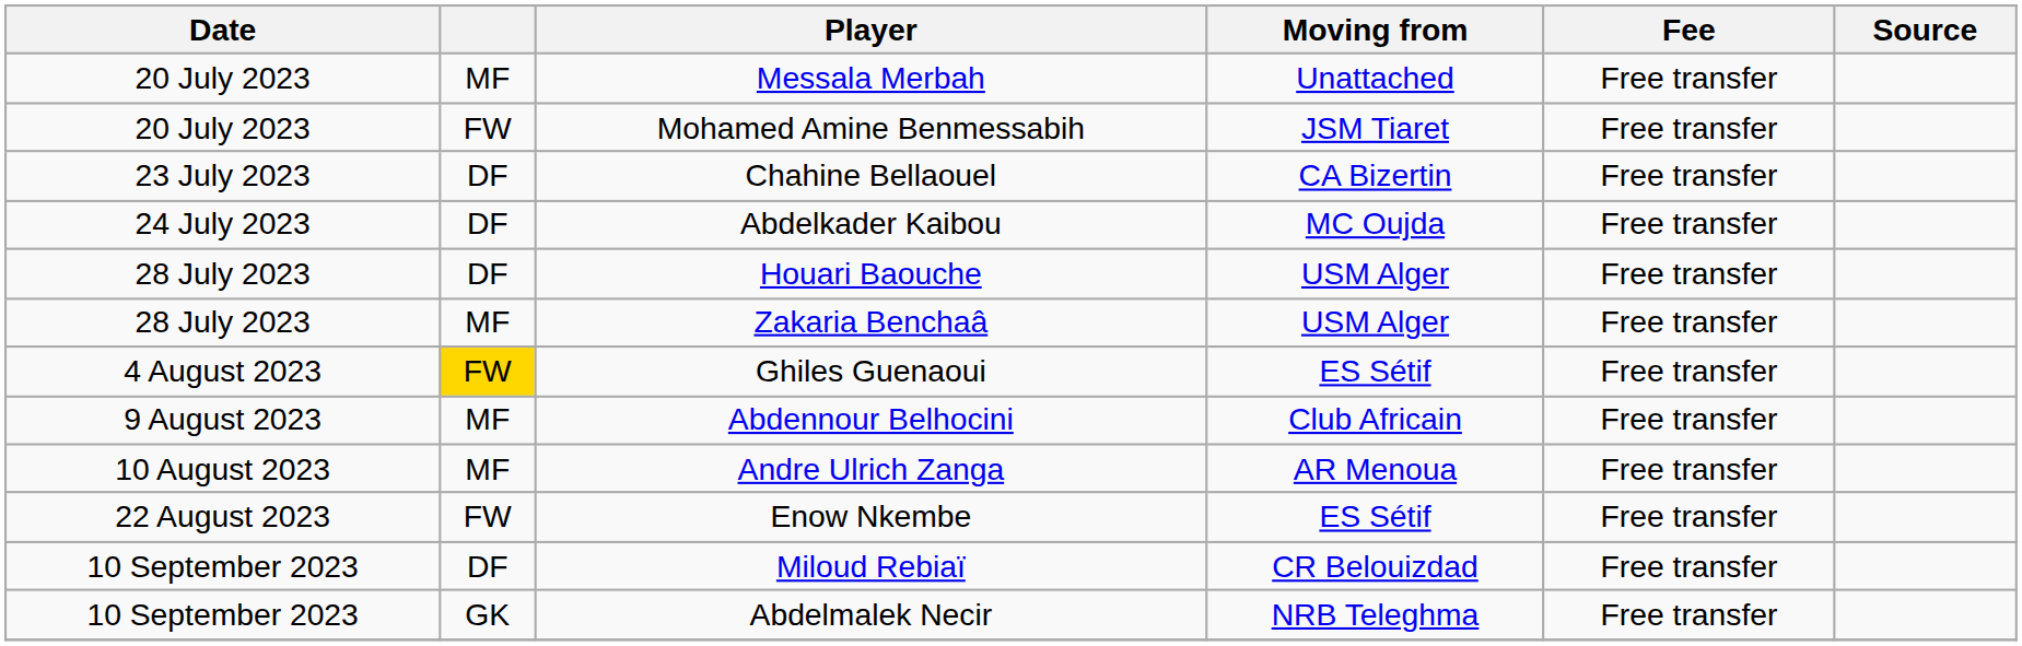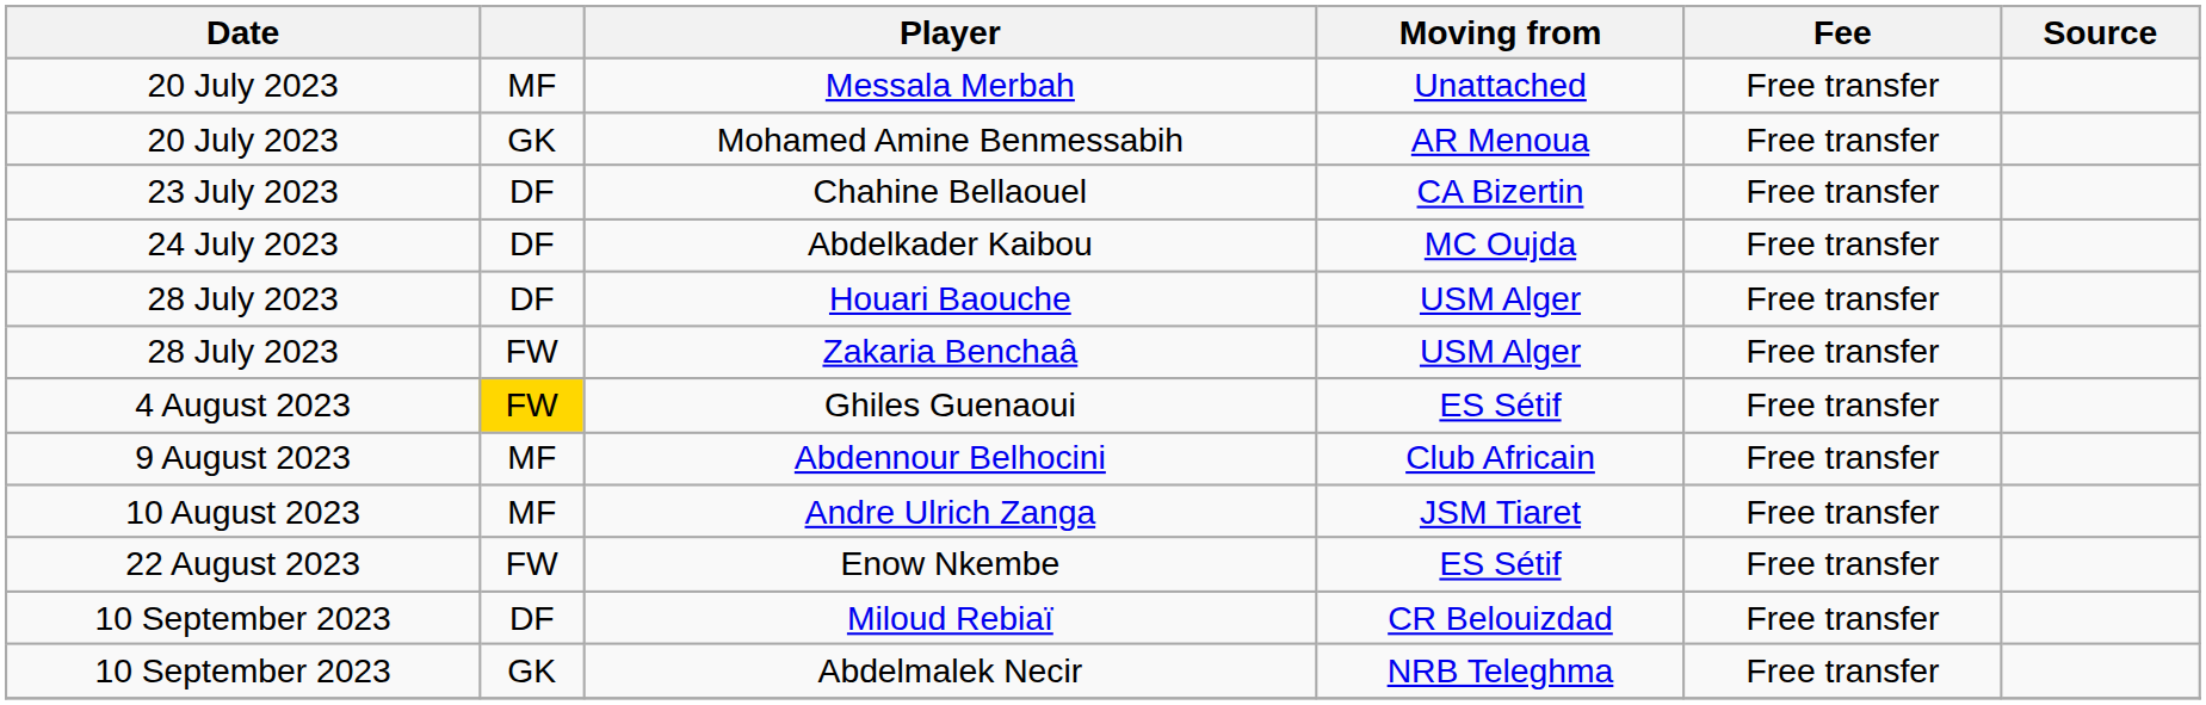Mohamed Amine Benmessabih | column 2: FW -> GK
Mohamed Amine Benmessabih | Moving from: JSM Tiaret -> AR Menoua
Zakaria Benchaâ | column 2: MF -> FW
Andre Ulrich Zanga | Moving from: AR Menoua -> JSM Tiaret
